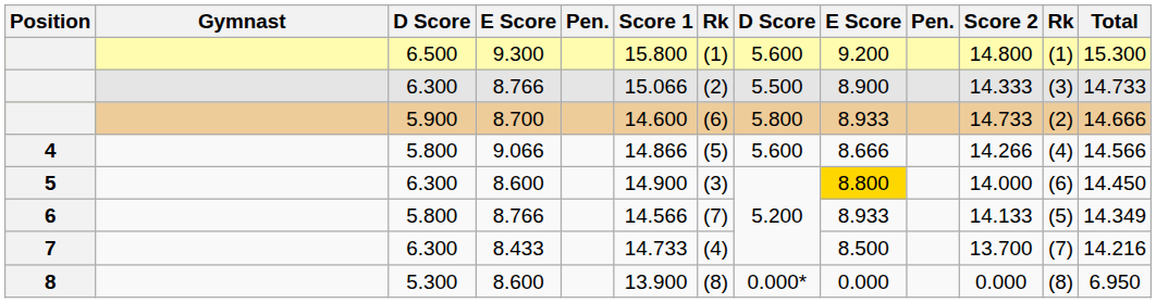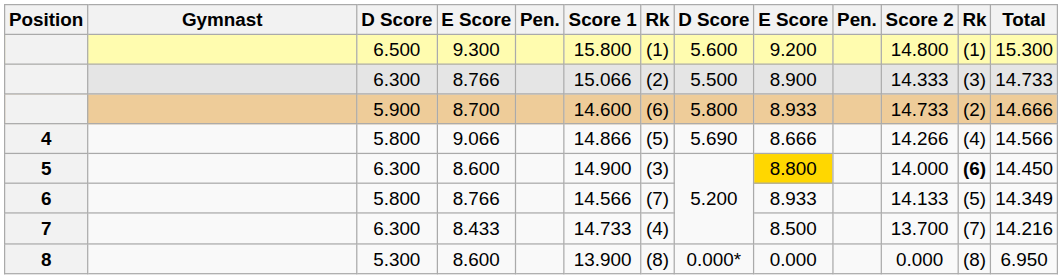4 | column 8: 5.600 -> 5.690
5 | column 12: normal -> bold
